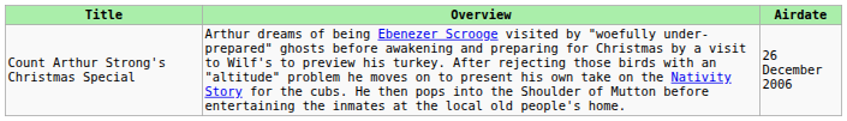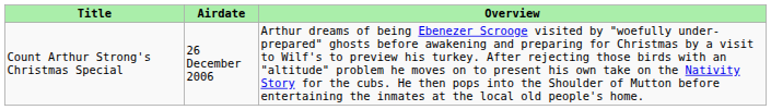columns swapped: Airdate <-> Overview
